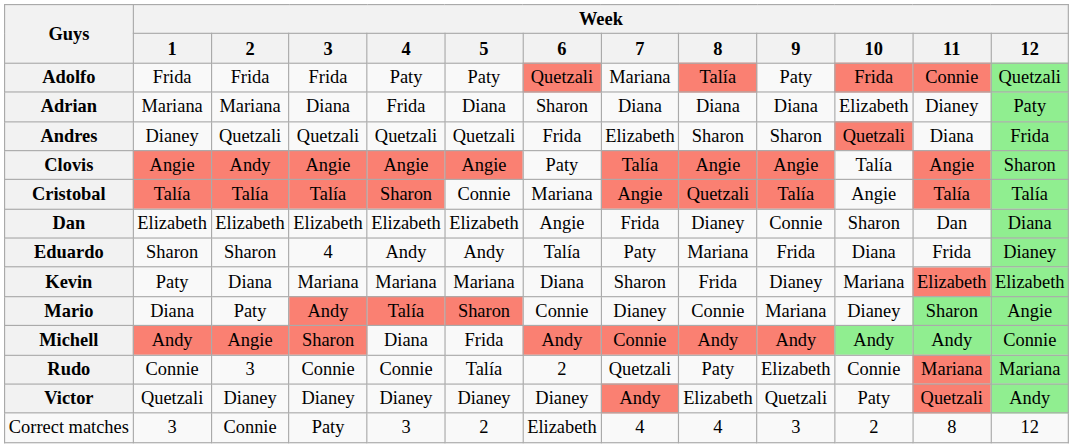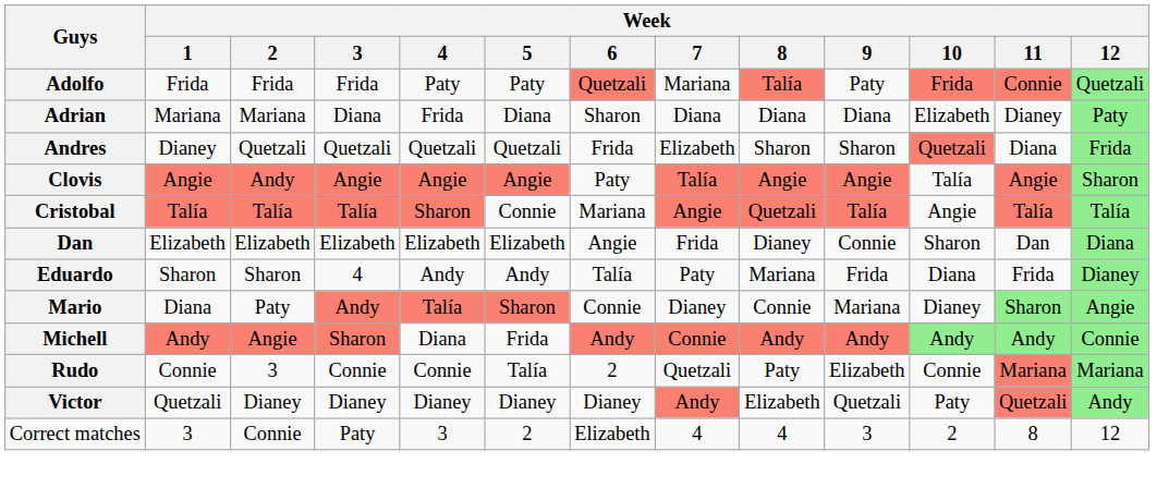- row: Kevin | Paty | Diana | Mariana | Mariana | Mariana | Diana | Sharon | Frida | Dianey | Mariana | Elizabeth | Elizabeth
